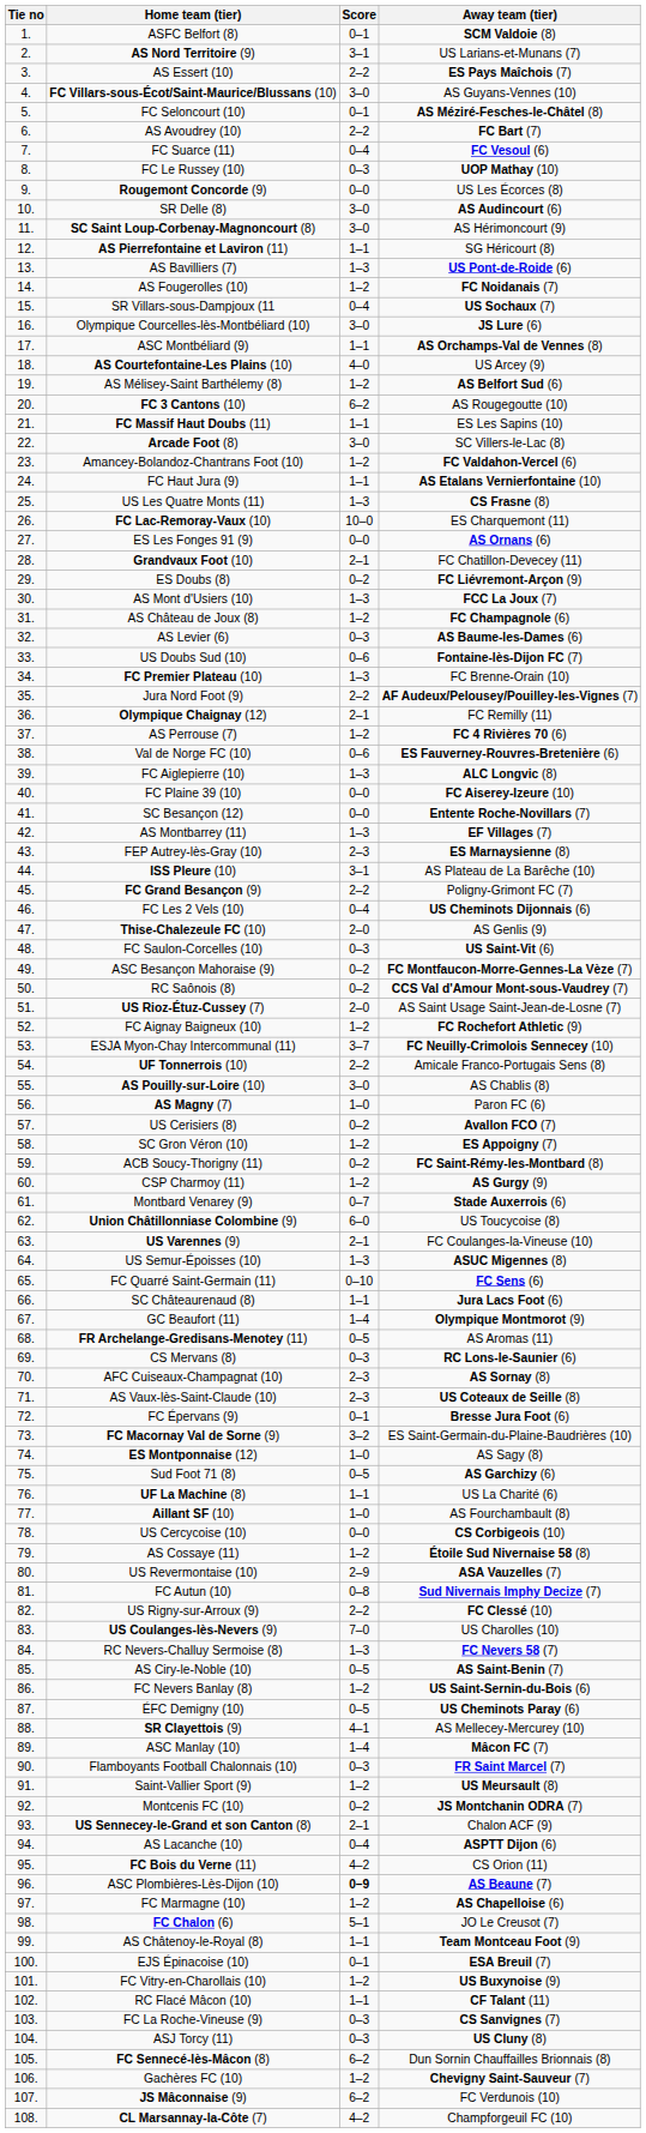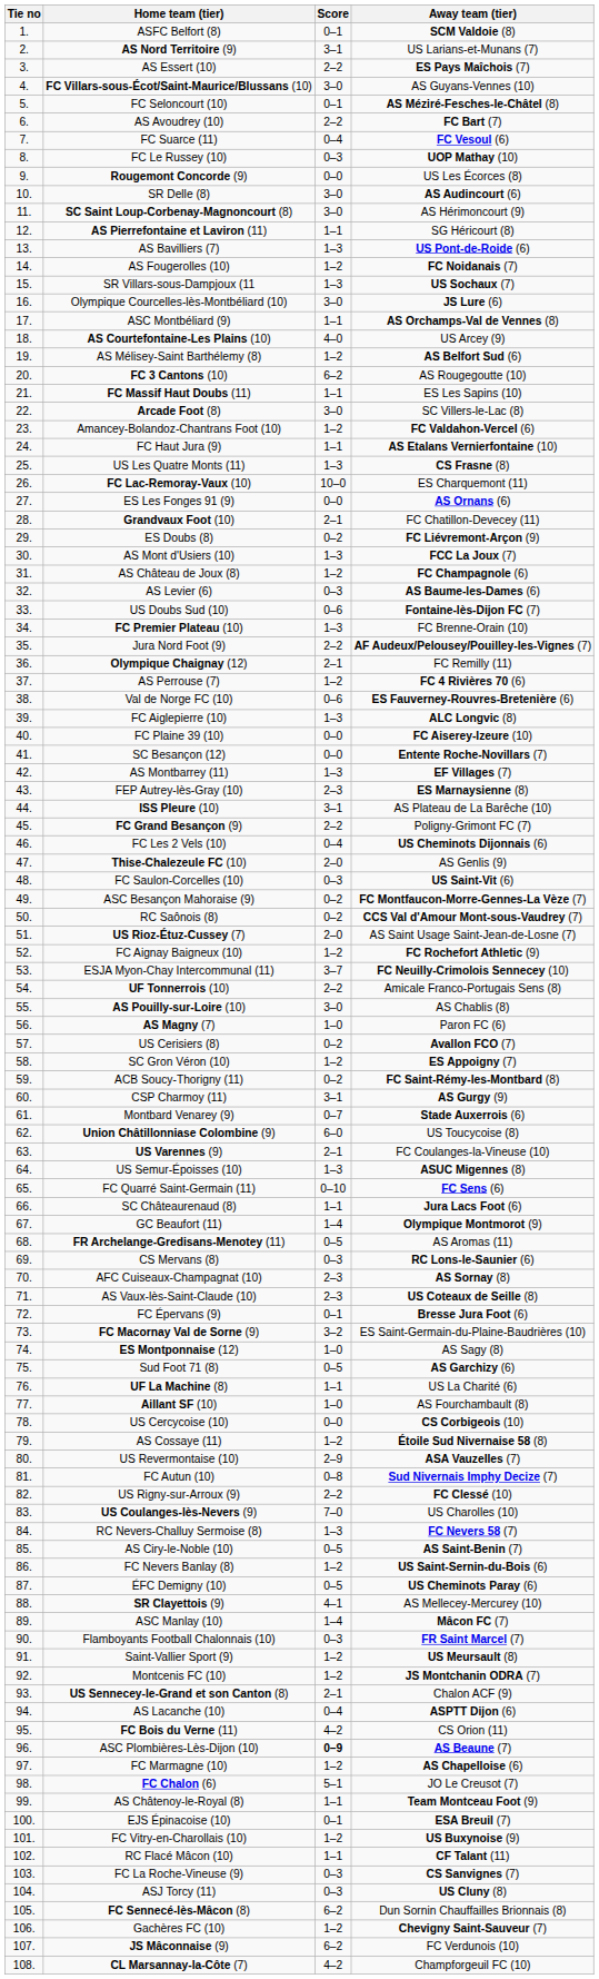SR Villars-sous-Dampjoux (11 | Score: 0–4 -> 1–3
CSP Charmoy (11) | Score: 1–2 -> 3–1
Montcenis FC (10) | Score: 0–2 -> 1–2
